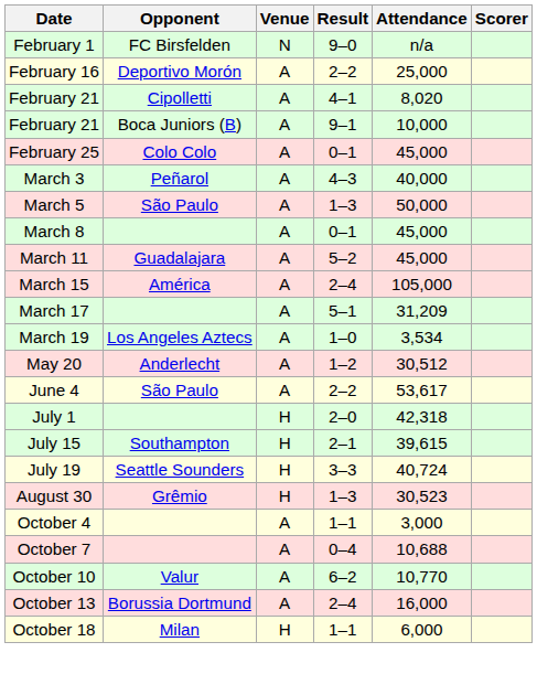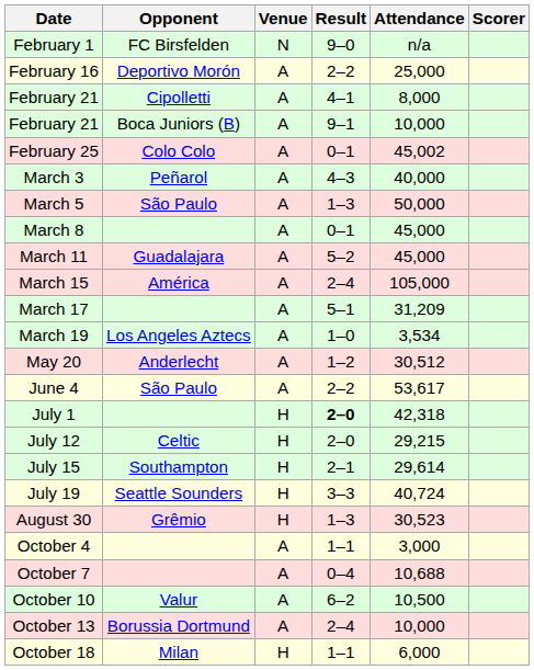February 21 / Cipolletti | Attendance: 8,020 -> 8,000
February 25 | Attendance: 45,000 -> 45,002
July 1 | Result: normal -> bold
+ row: July 12 | Celtic | H | 2–0 | 29,215
July 15 | Attendance: 39,615 -> 29,614
October 10 | Attendance: 10,770 -> 10,500
October 13 | Attendance: 16,000 -> 10,000
